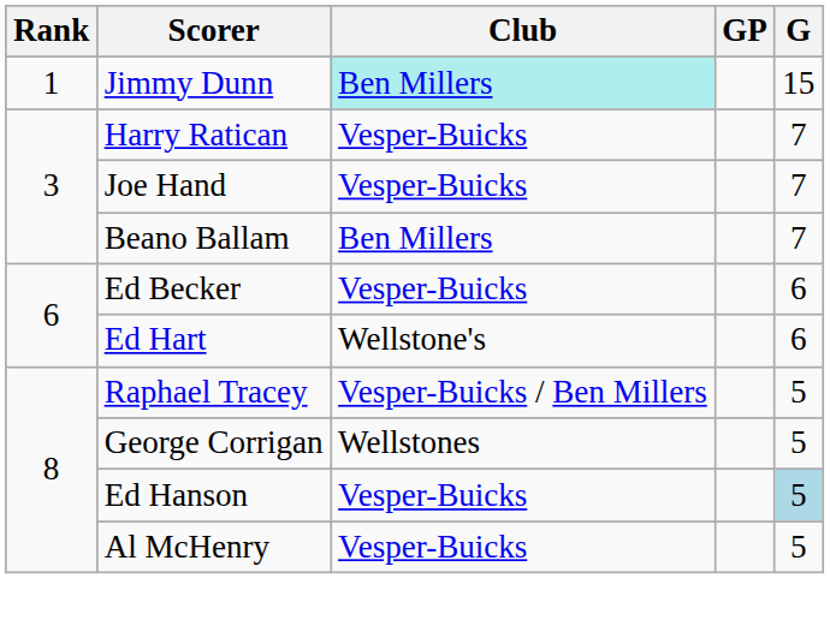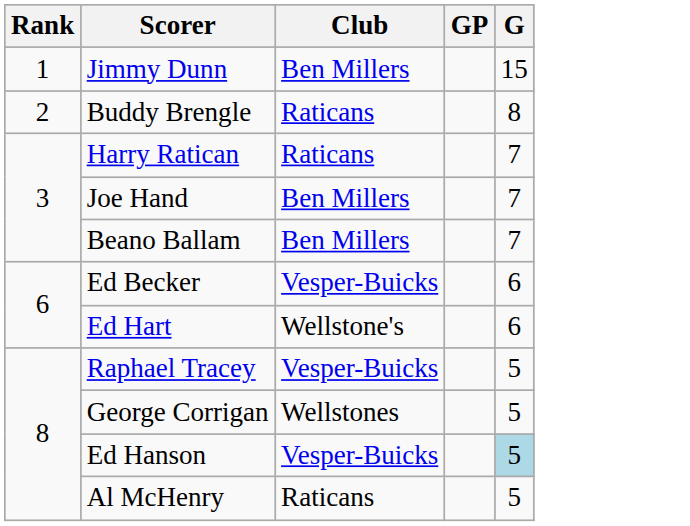Jimmy Dunn | Club: paleturquoise background -> no background
+ row: 2 | Buddy Brengle | Raticans | 8
Harry Ratican | Club: Vesper-Buicks -> Raticans
Joe Hand | Club: Vesper-Buicks -> Ben Millers
Raphael Tracey | Club: Vesper-Buicks / Ben Millers -> Vesper-Buicks
Al McHenry | Club: Vesper-Buicks -> Raticans
